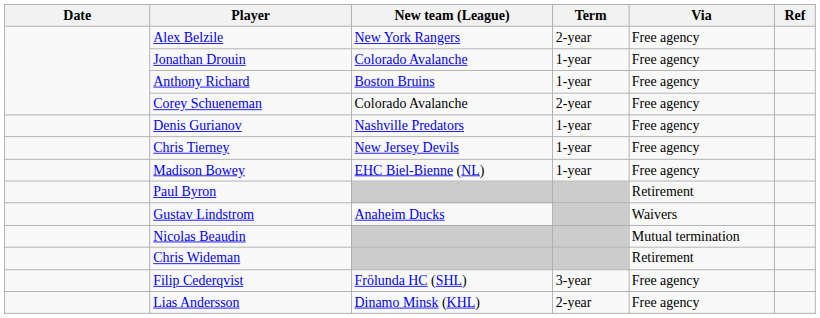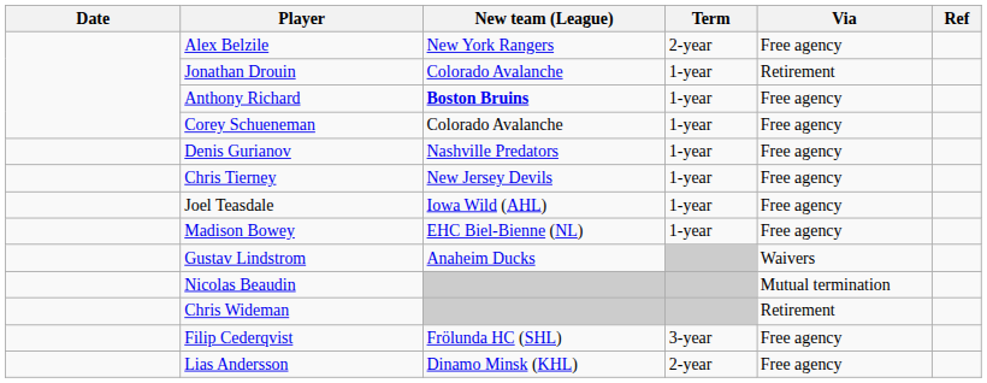Jonathan Drouin | Via: Free agency -> Retirement
Anthony Richard | New team (League): normal -> bold
Corey Schueneman | Term: 2-year -> 1-year
+ row: Joel Teasdale | Iowa Wild (AHL) | 1-year | Free agency
- row: Paul Byron | Retirement
